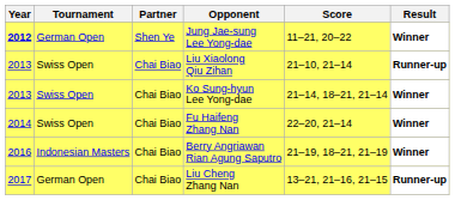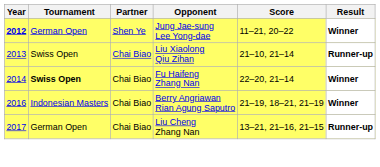- row: 2013 | Swiss Open | Chai Biao | Ko Sung-hyun Lee Yong-dae | 21–14, 18–21, 21–14 | Winner
Fu Haifeng Zhang Nan | Tournament: normal -> bold
